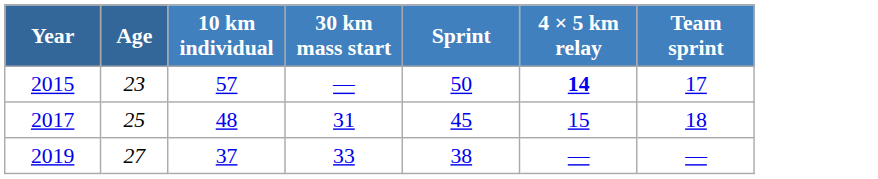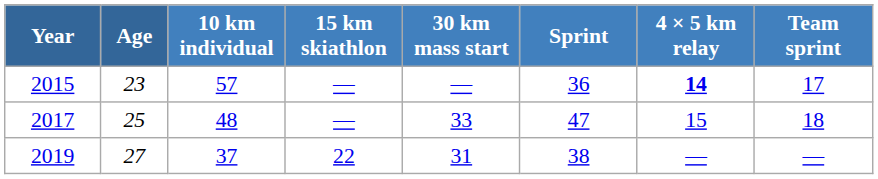+ column: 15 km skiathlon | — | — | 22
2015 | Sprint: 50 -> 36
2017 | 30 km mass start: 31 -> 33
2017 | Sprint: 45 -> 47
2019 | 30 km mass start: 33 -> 31
